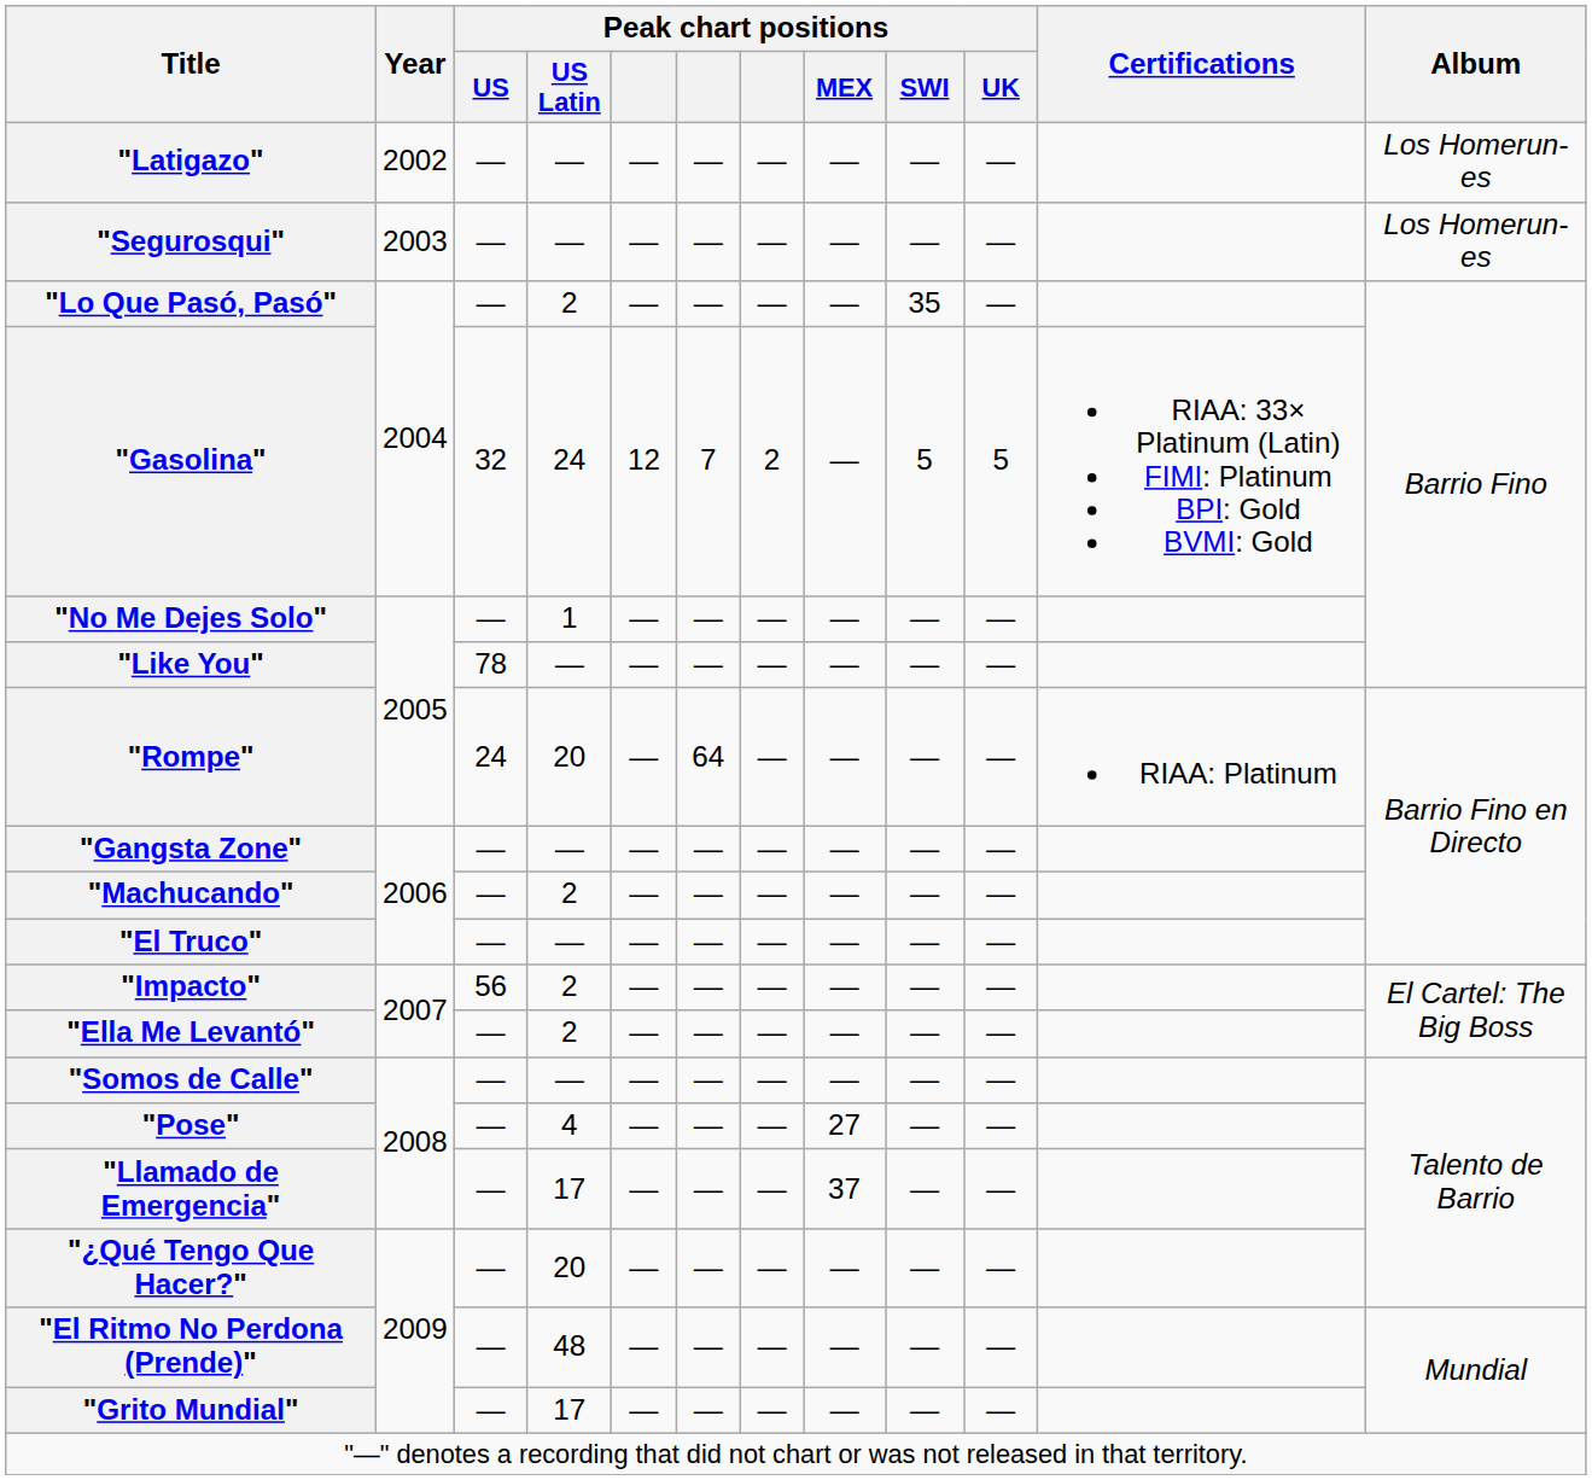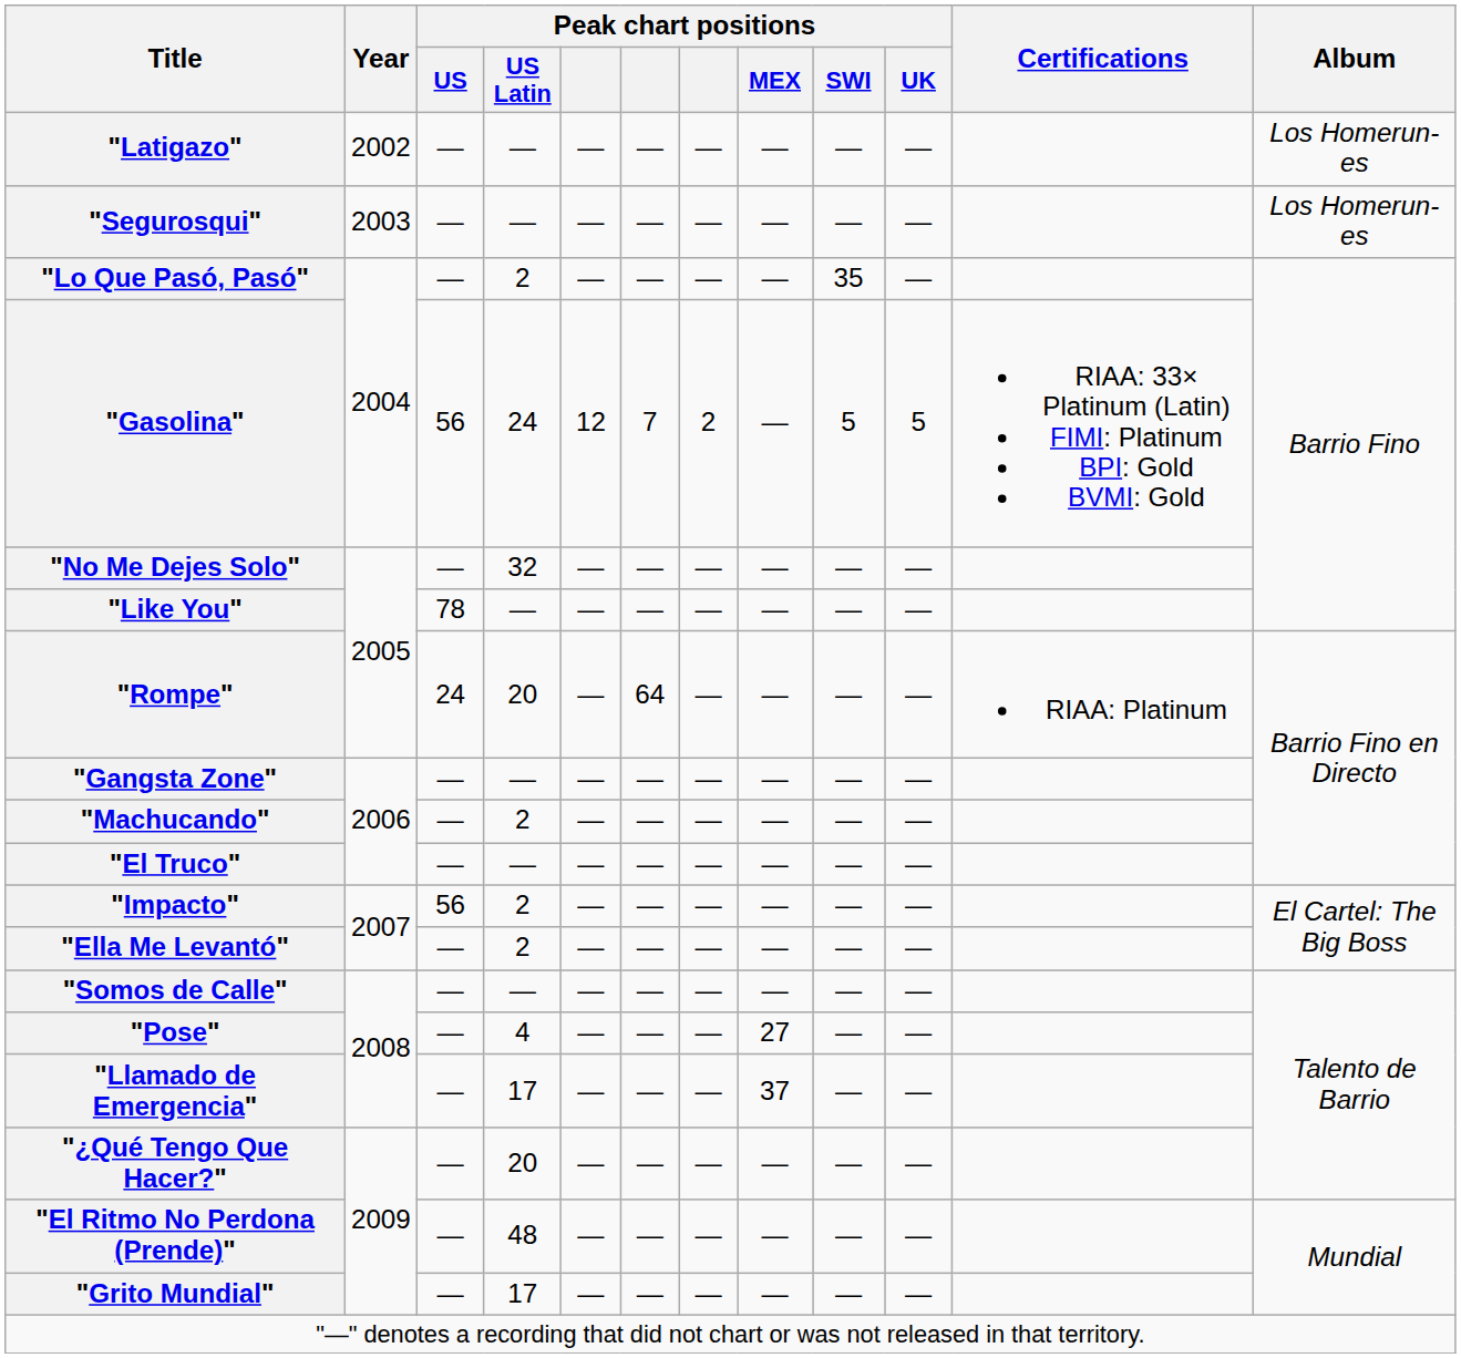"Gasolina" | Peak chart positions / US: 32 -> 56
"No Me Dejes Solo" | Peak chart positions / US Latin: 1 -> 32
